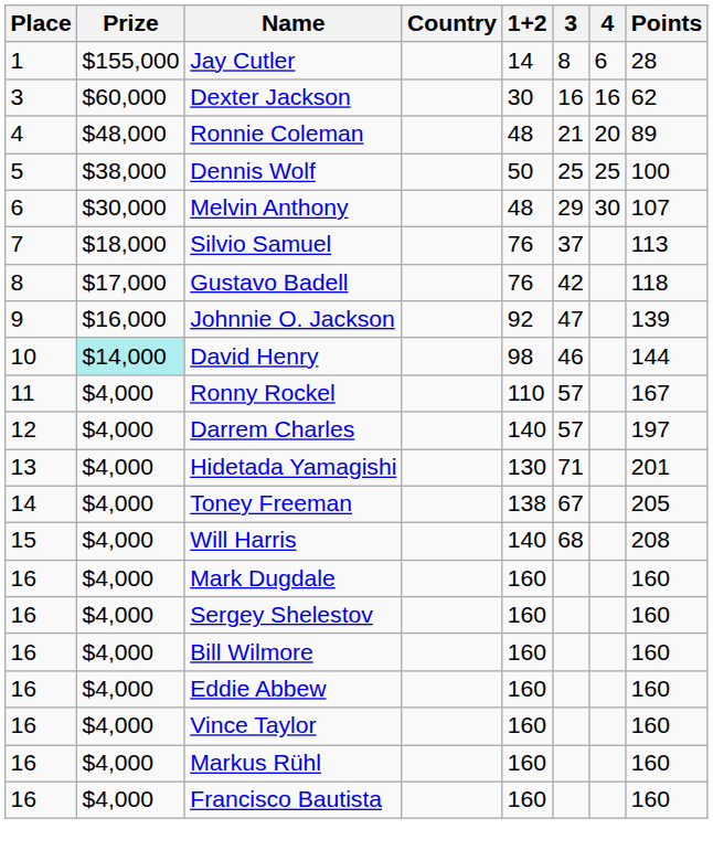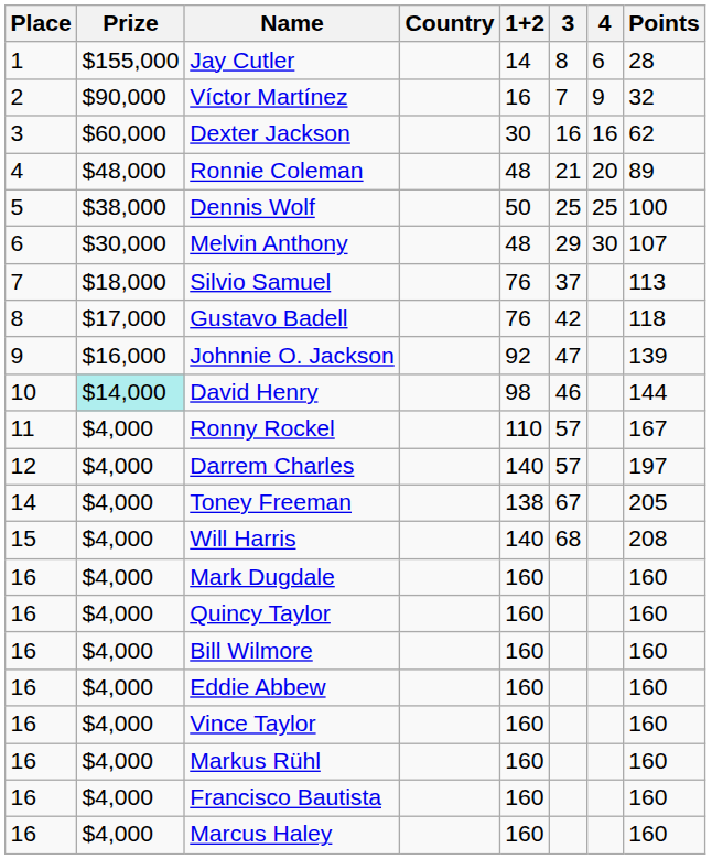+ row: 2 | $90,000 | Víctor Martínez | 16 | 7 | 9 | 32
- row: 13 | $4,000 | Hidetada Yamagishi | 130 | 71 | 201
- row: 16 | $4,000 | Sergey Shelestov | 160 | 160
+ row: 16 | $4,000 | Quincy Taylor | 160 | 160
+ row: 16 | $4,000 | Marcus Haley | 160 | 160
